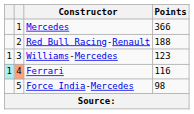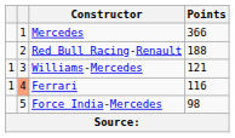Williams-Mercedes | Points: 123 -> 121
Ferrari | column 1: paleturquoise background -> no background
